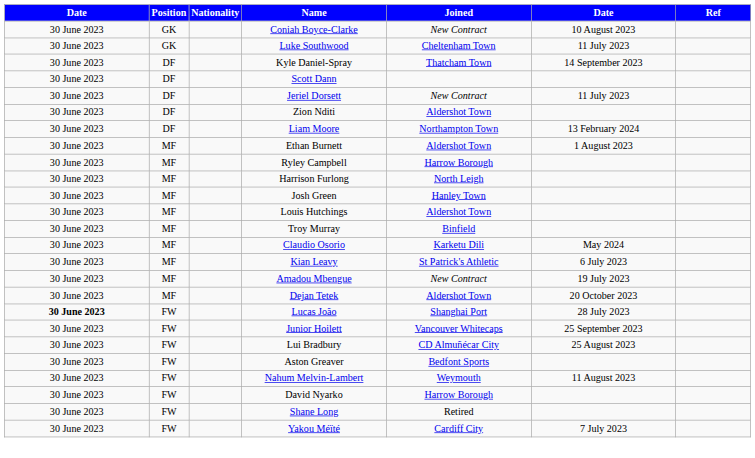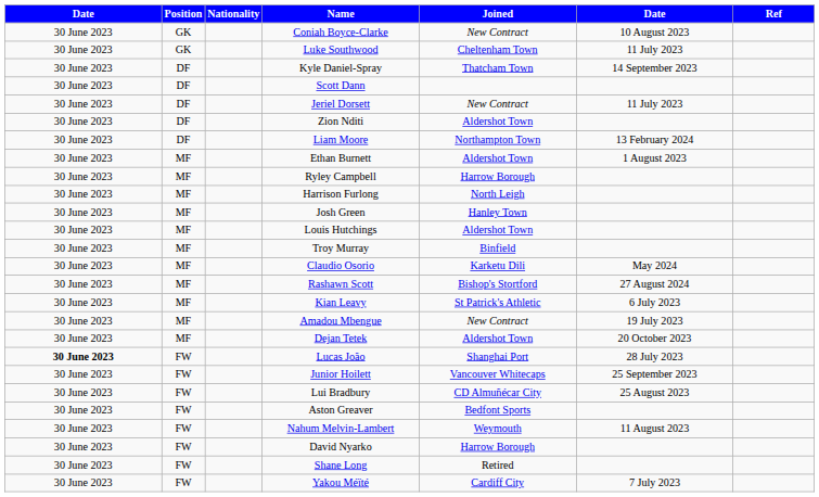+ row: 30 June 2023 | MF | Rashawn Scott | Bishop's Stortford | 27 August 2024
